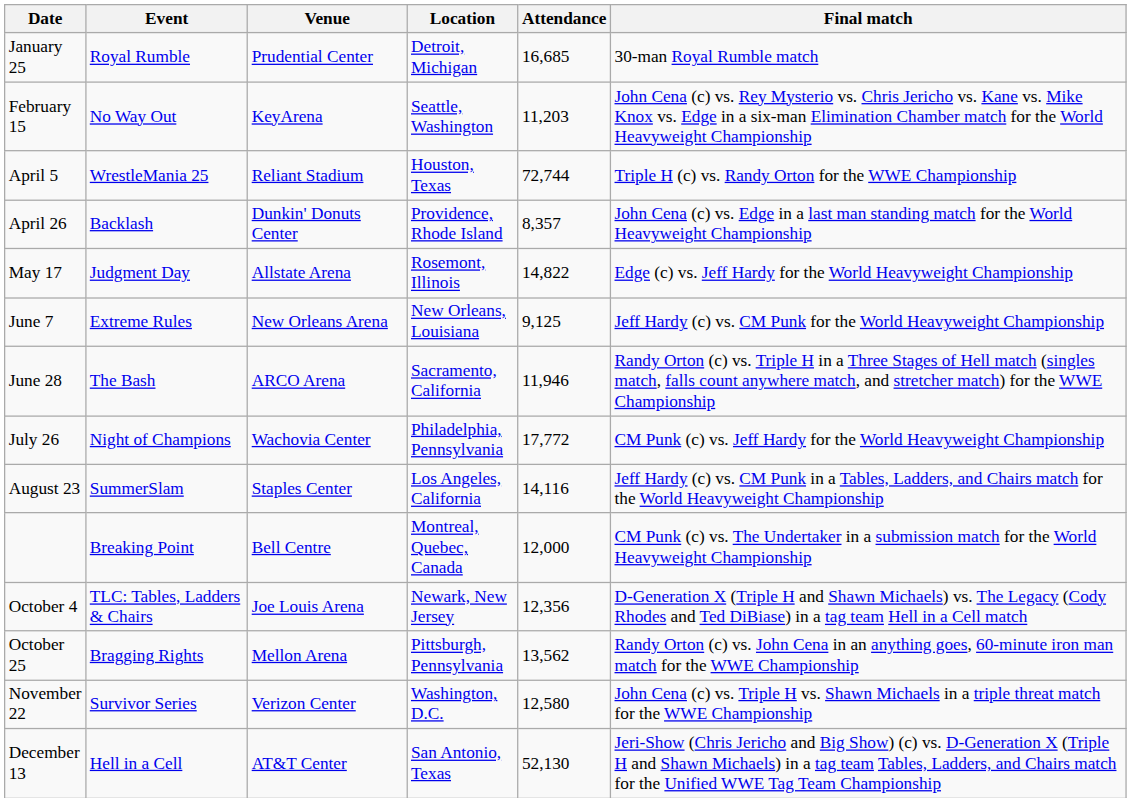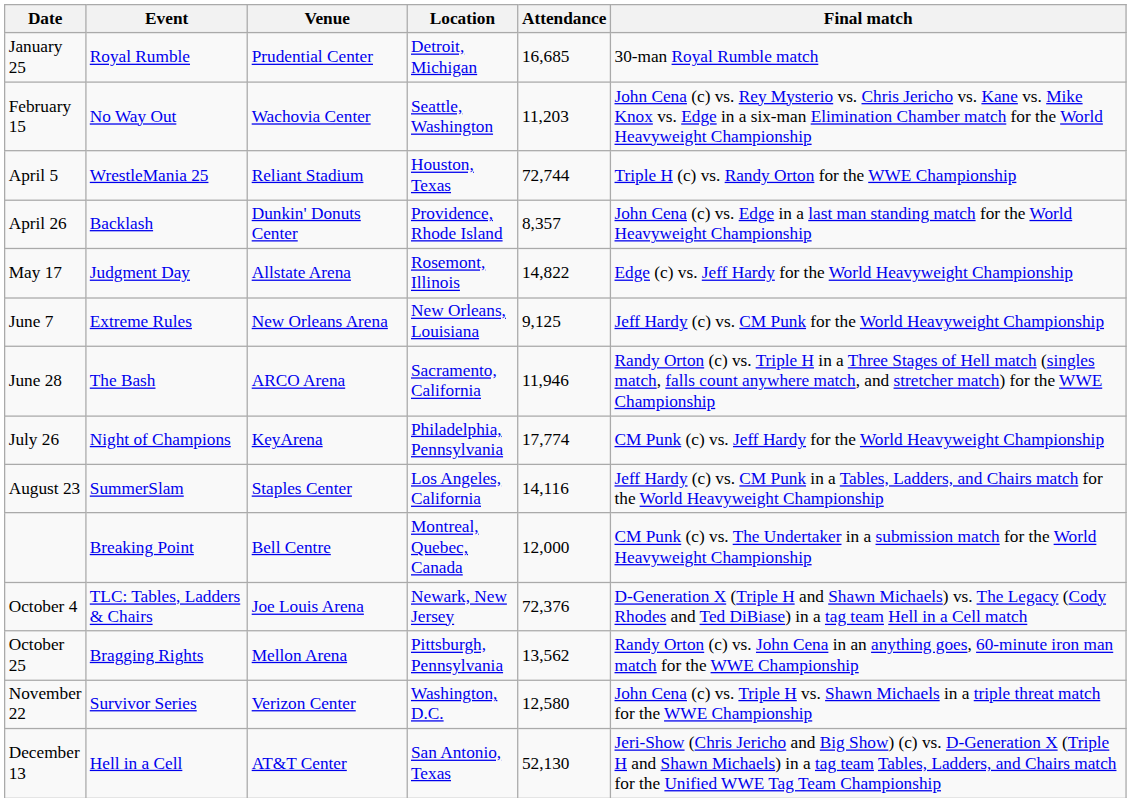February 15 | Venue: KeyArena -> Wachovia Center
July 26 | Venue: Wachovia Center -> KeyArena
July 26 | Attendance: 17,772 -> 17,774
October 4 | Attendance: 12,356 -> 72,376
